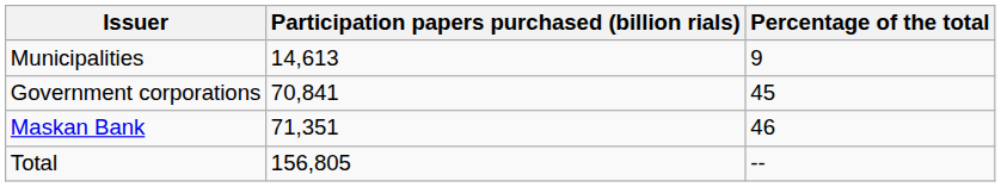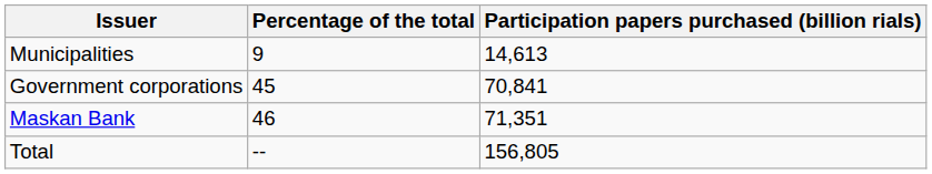columns swapped: Participation papers purchased (billion rials) <-> Percentage of the total
